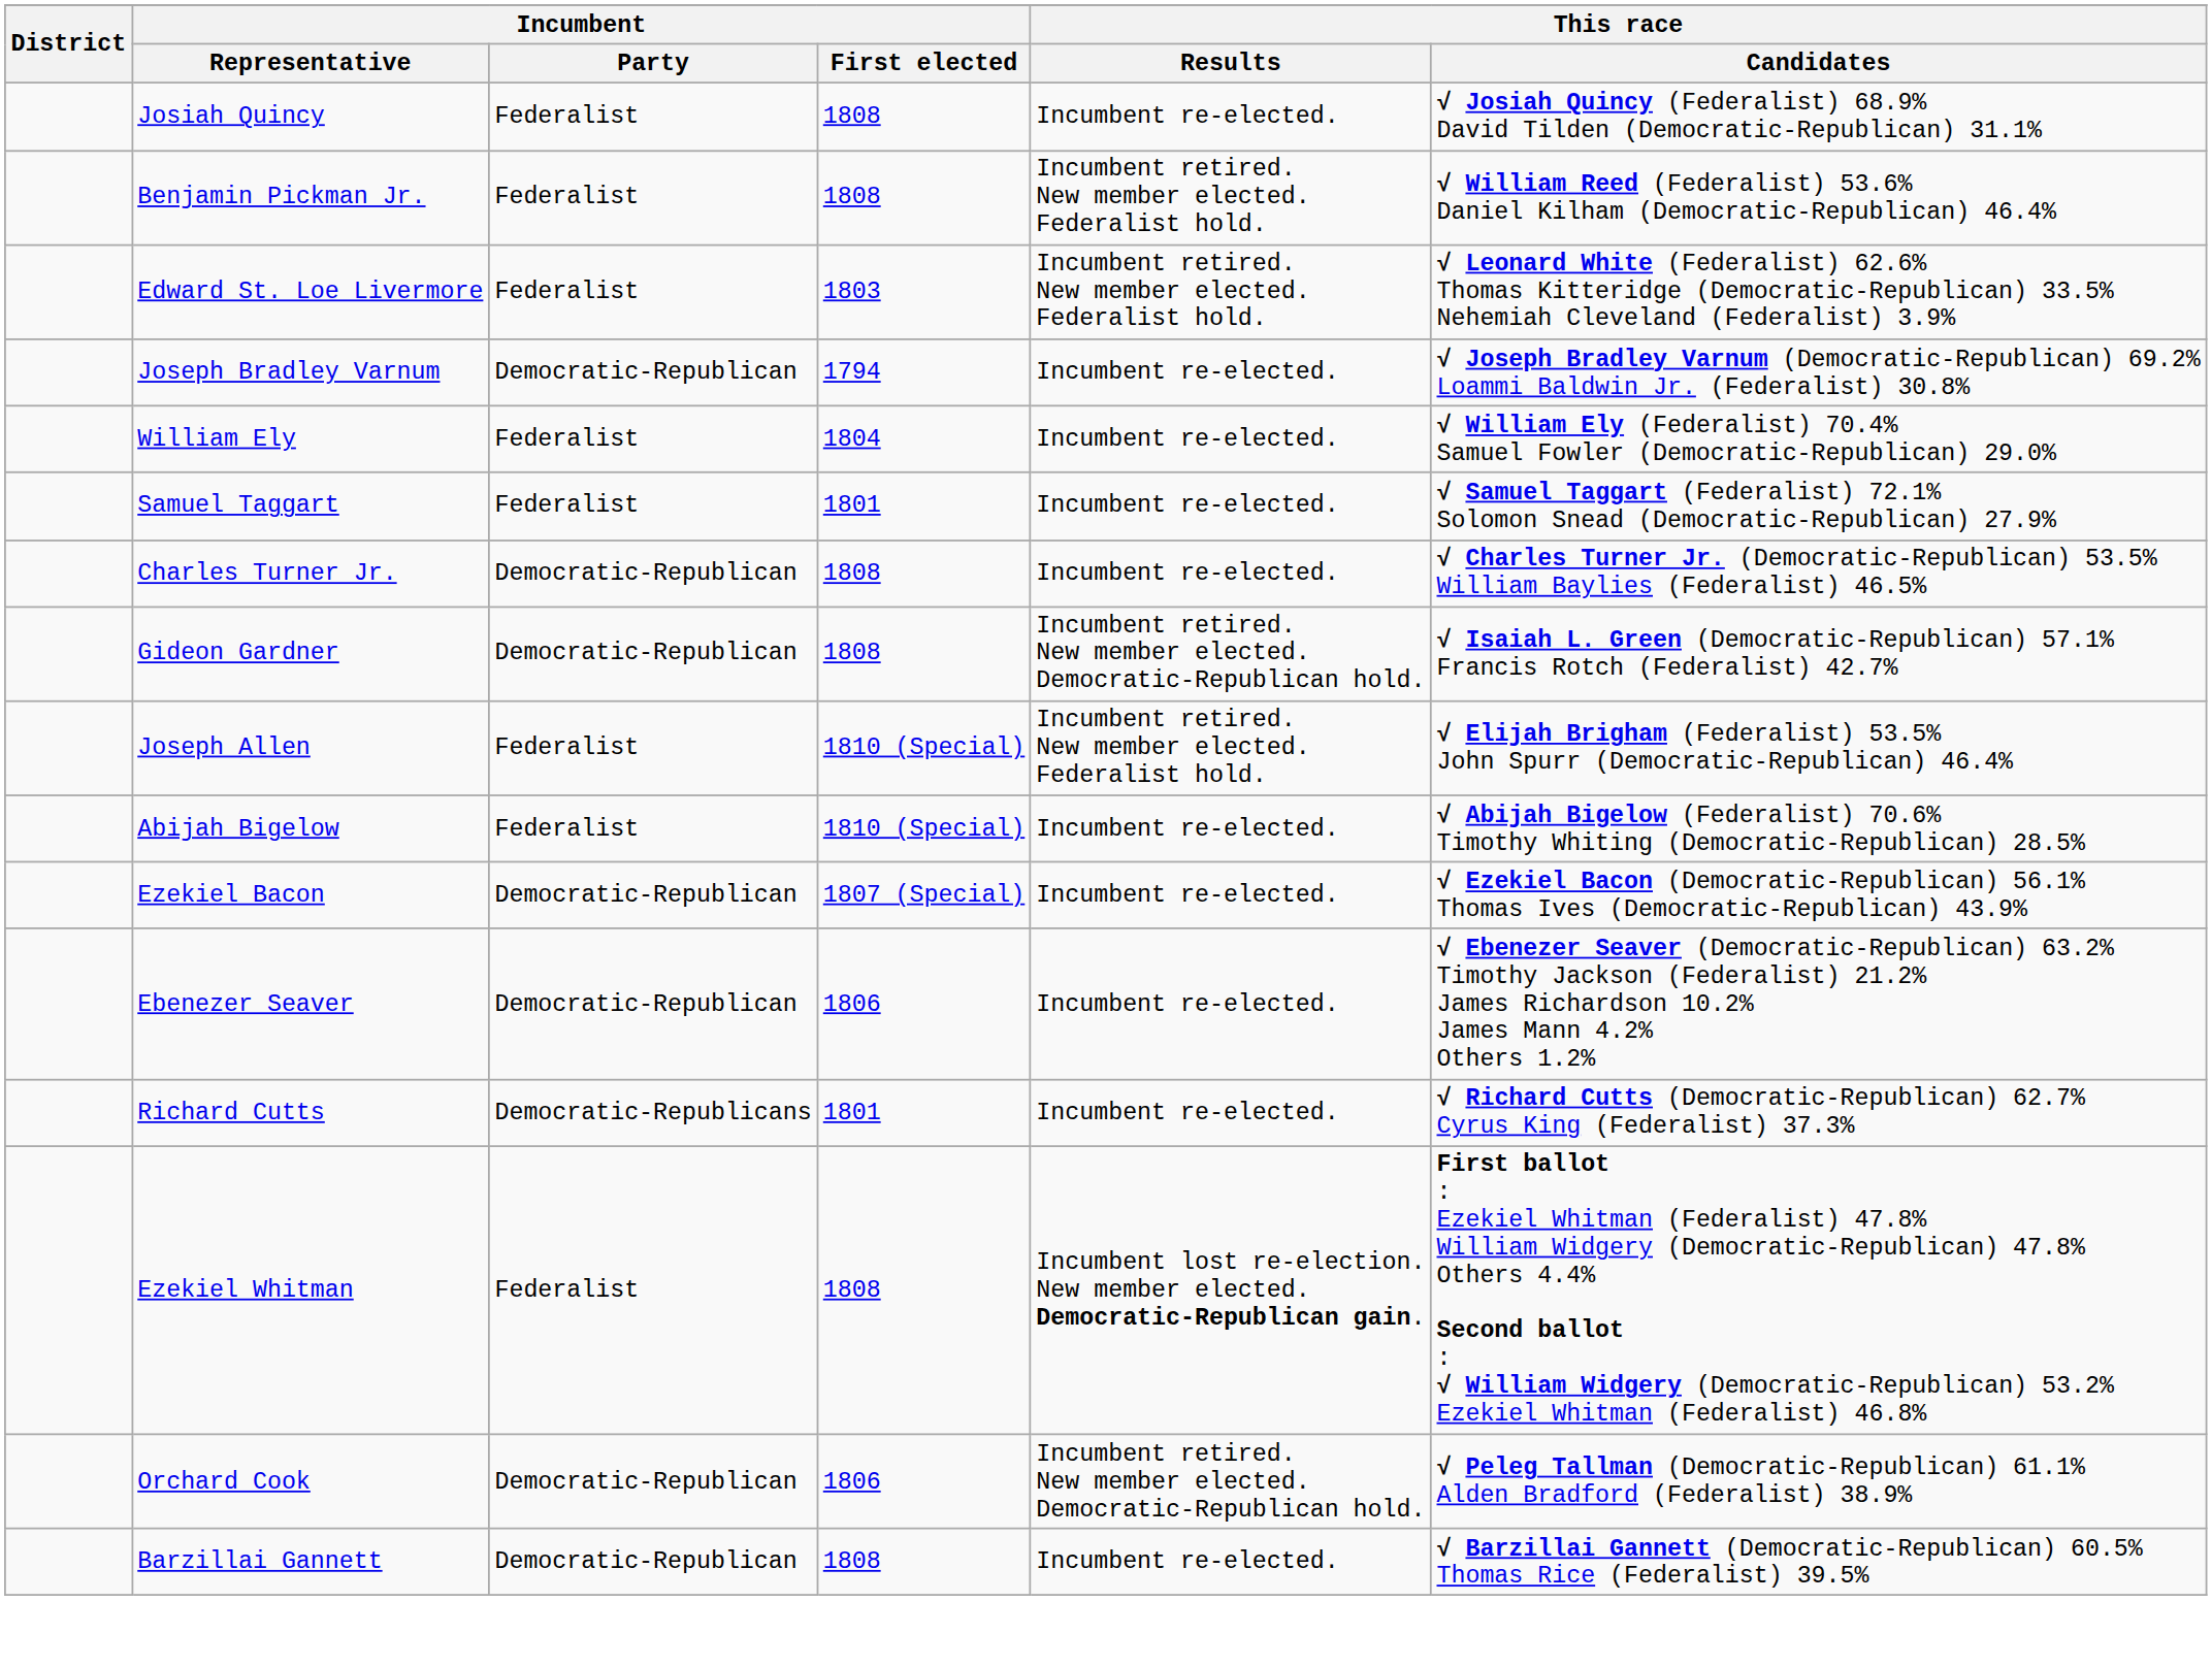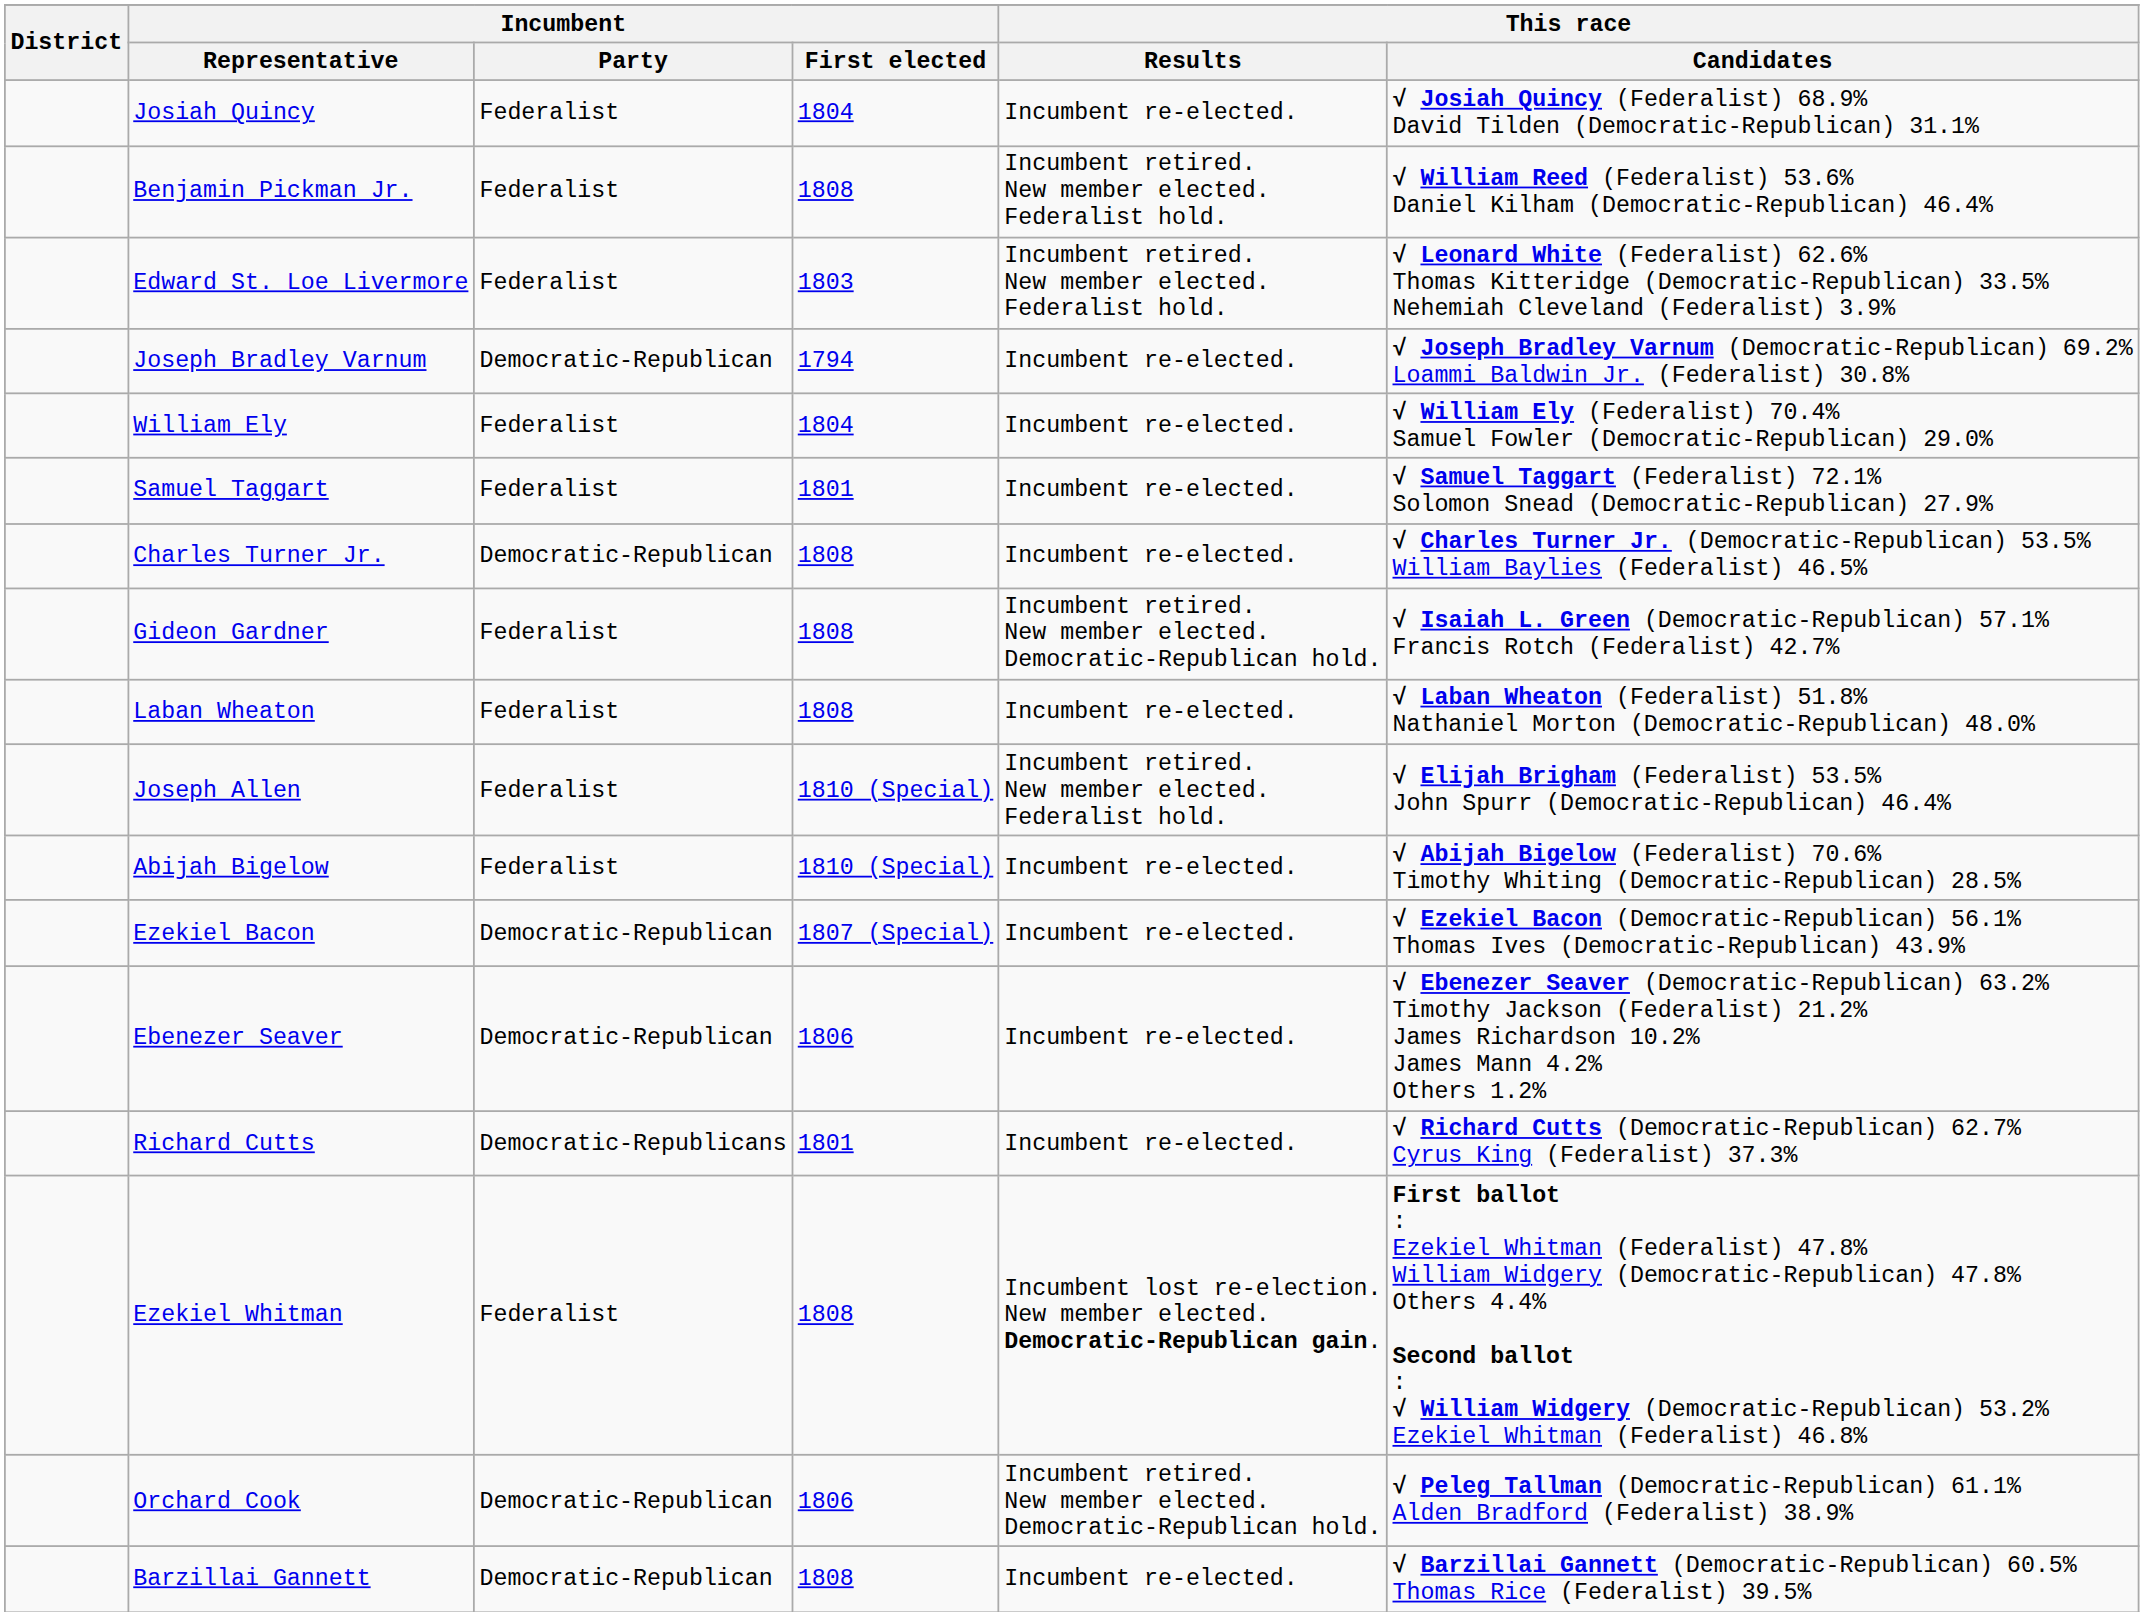Josiah Quincy | Incumbent / First elected: 1808 -> 1804
Gideon Gardner | Incumbent / Party: Democratic-Republican -> Federalist
+ row: Laban Wheaton | Federalist | 1808 | Incumbent re-elected. | √ Laban Wheaton (Federalist) 51.8% Nathaniel Morton (Democratic-Republican) 48.0%
